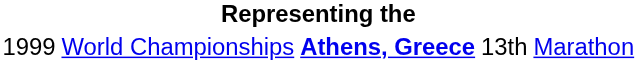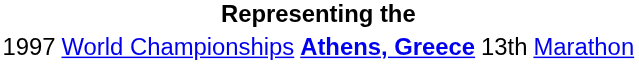World Championships | column 1: 1999 -> 1997
